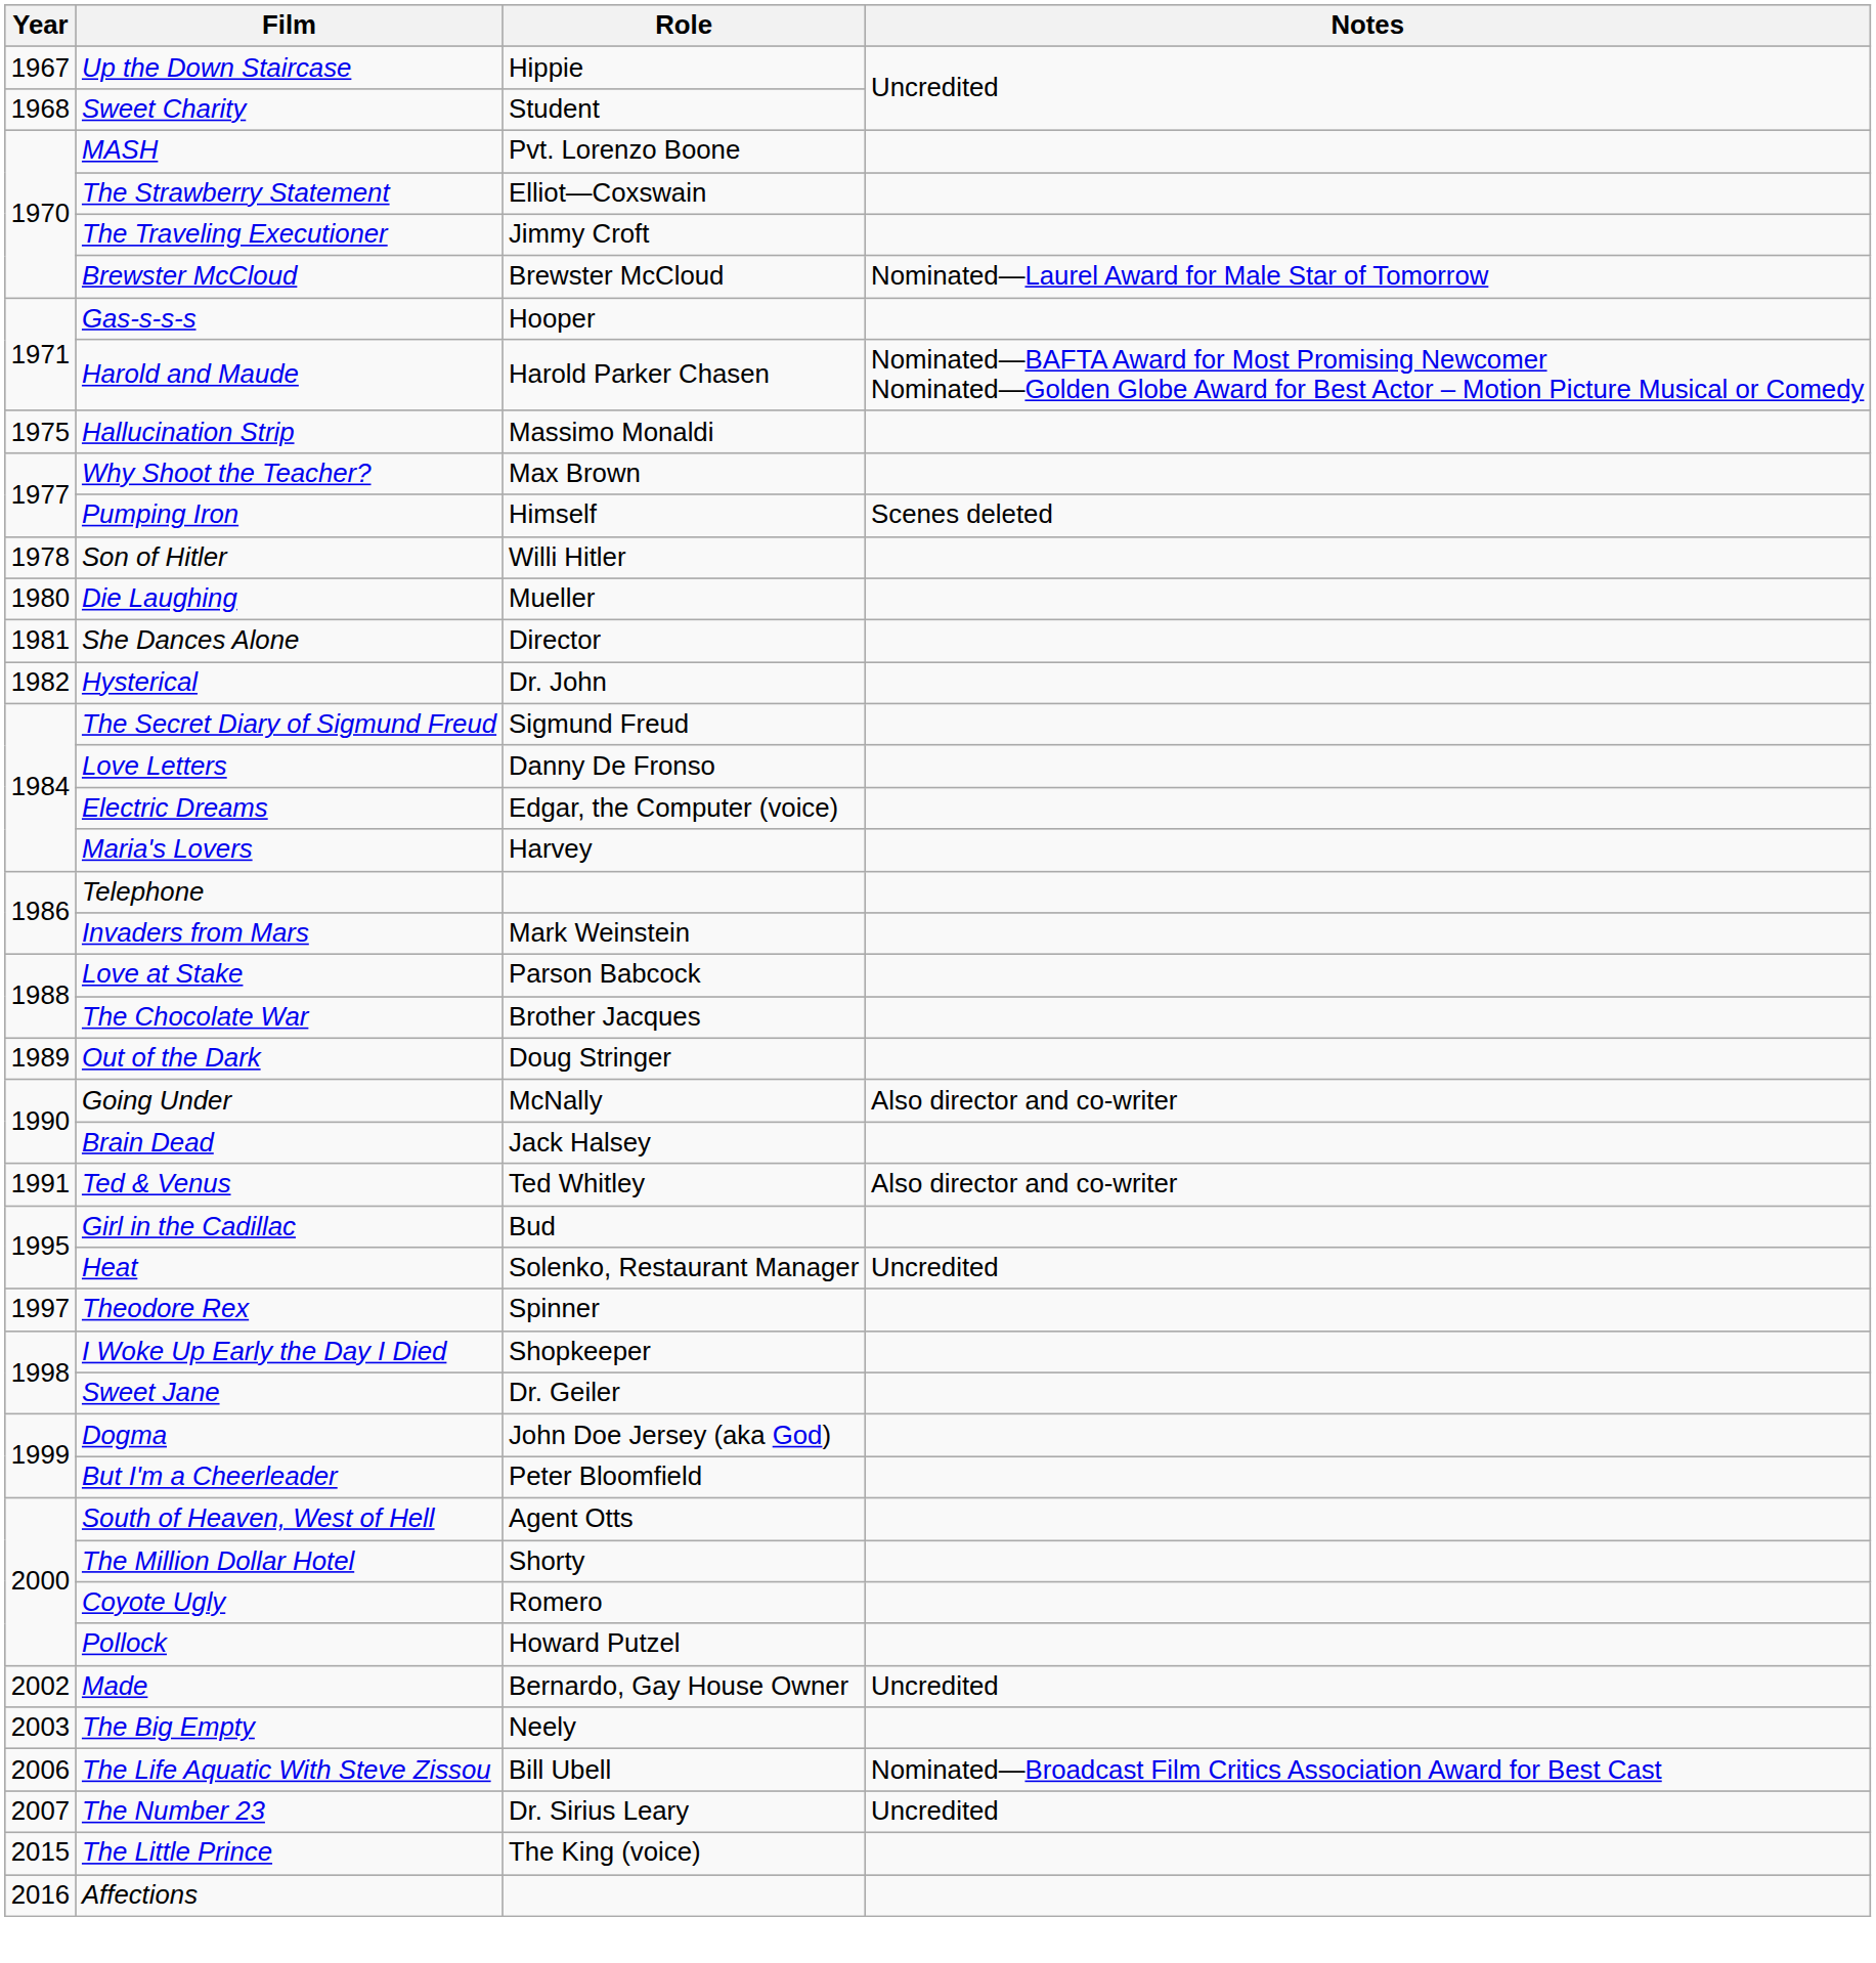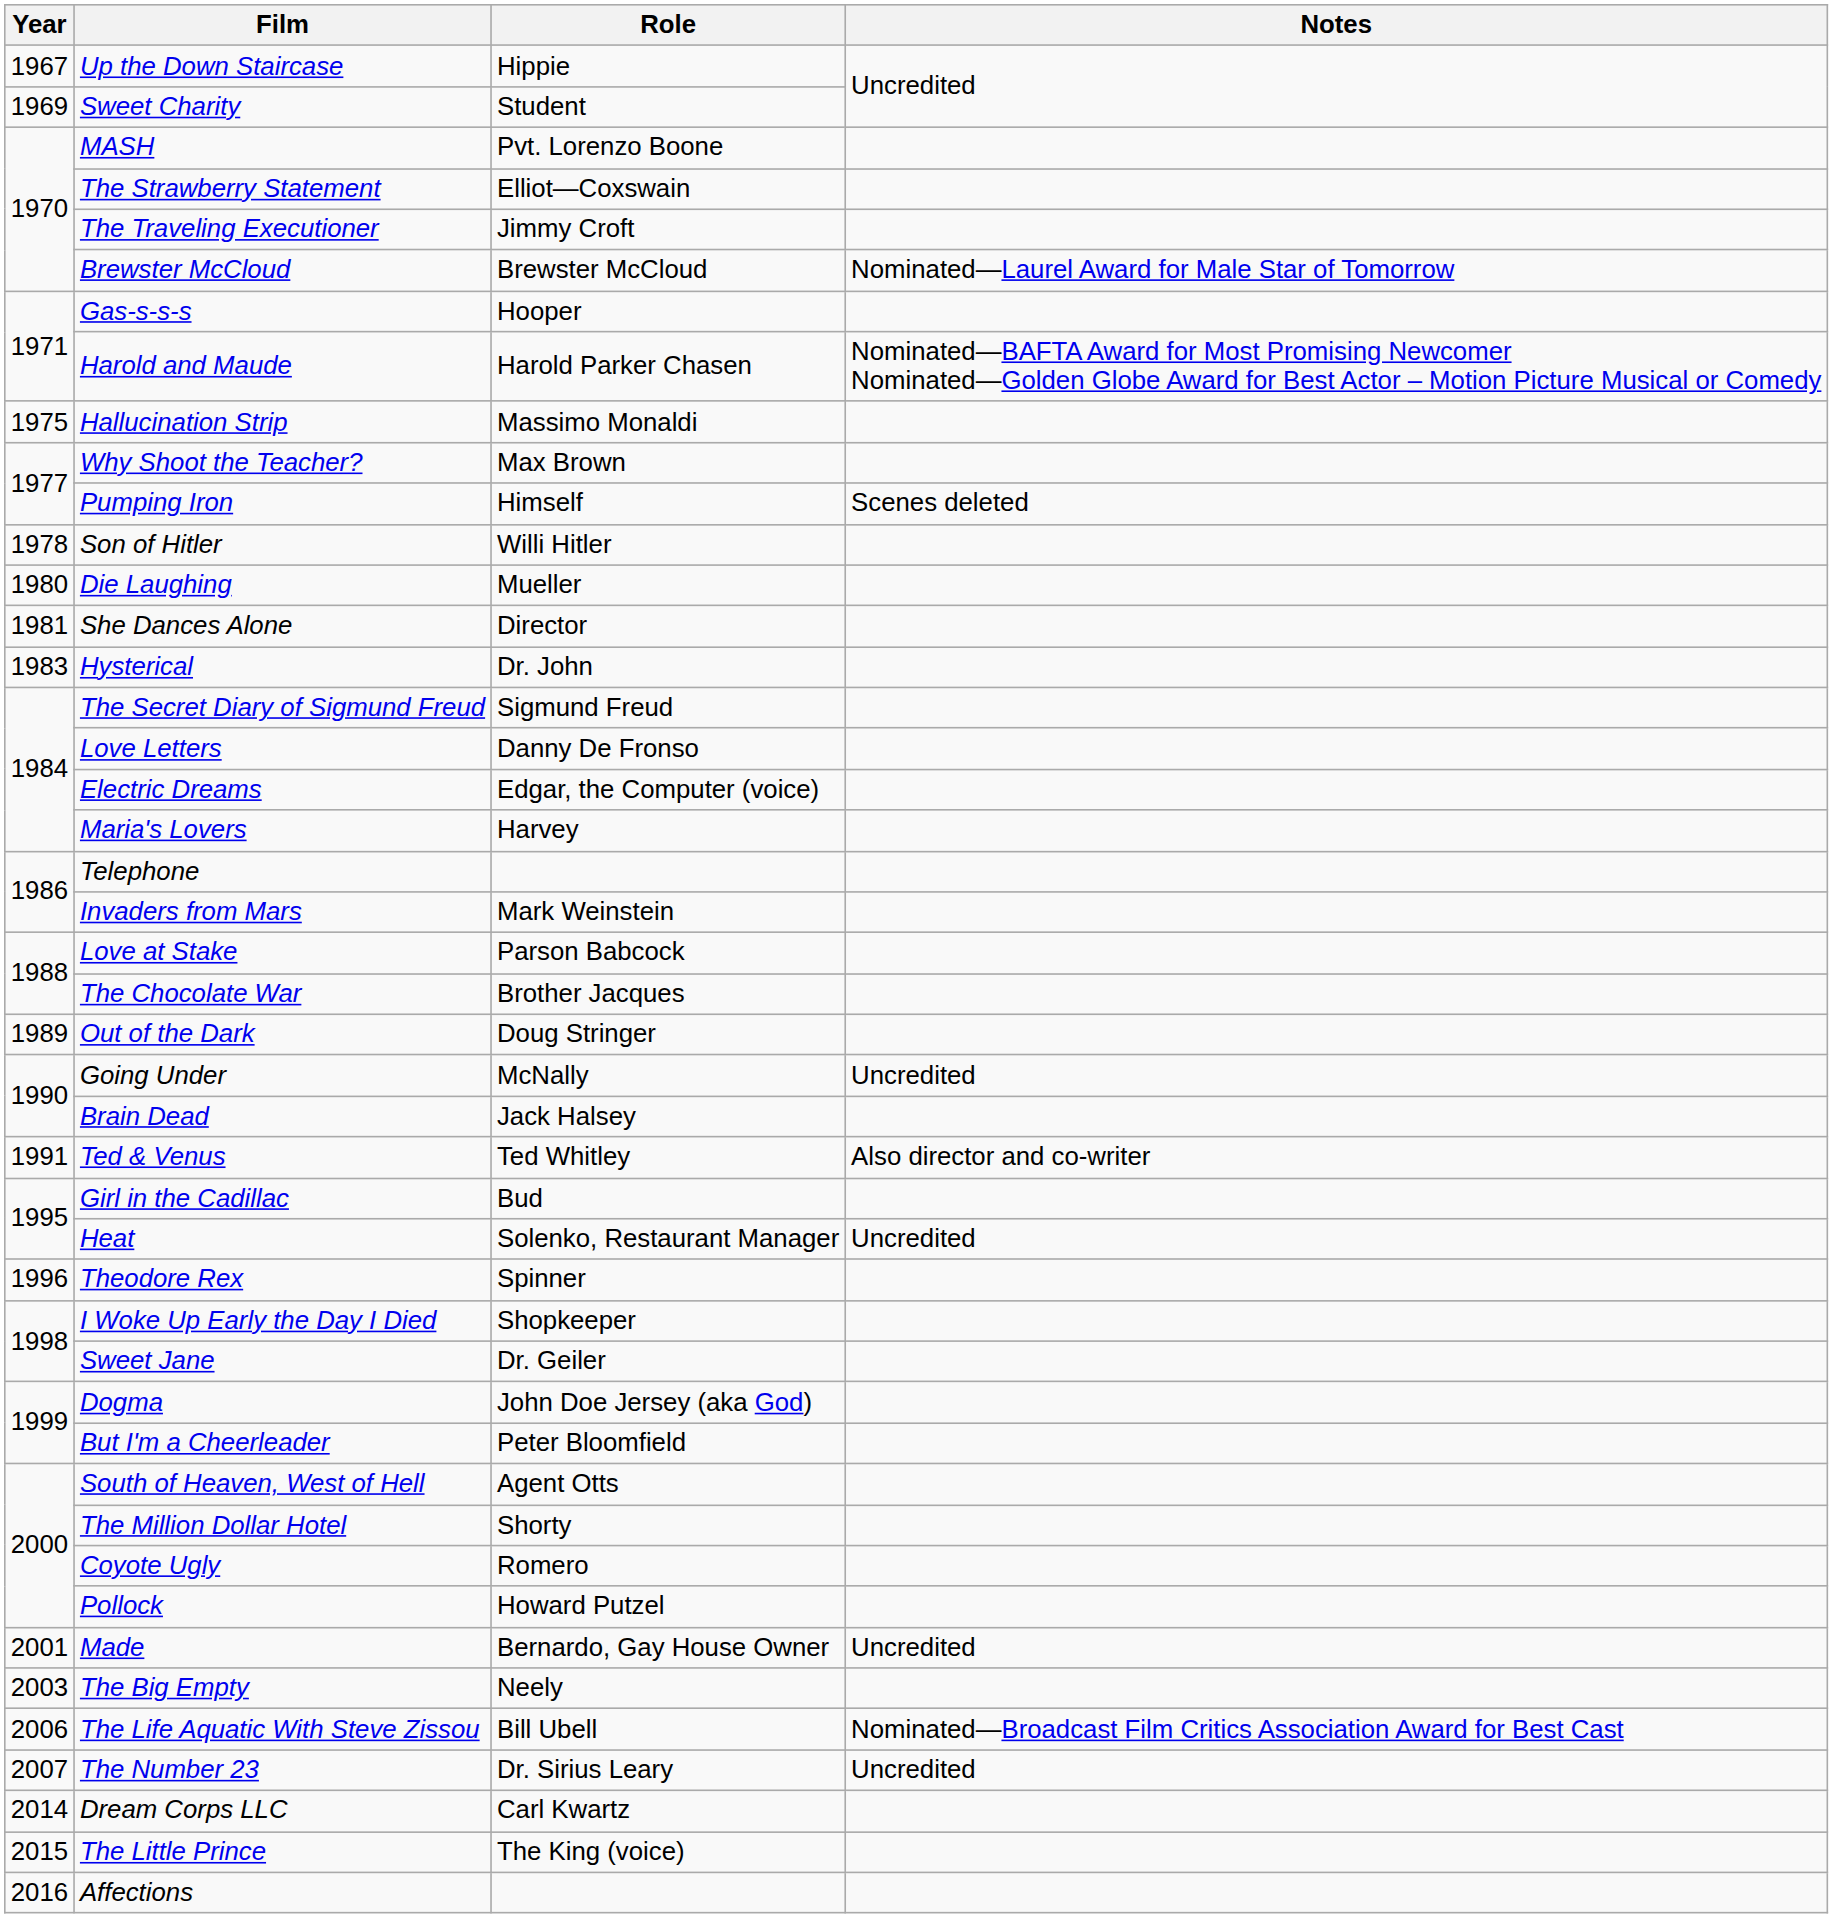Sweet Charity | Year: 1968 -> 1969
Hysterical | Year: 1982 -> 1983
Going Under | Notes: Also director and co-writer -> Uncredited
Theodore Rex | Year: 1997 -> 1996
Made | Year: 2002 -> 2001
+ row: 2014 | Dream Corps LLC | Carl Kwartz
